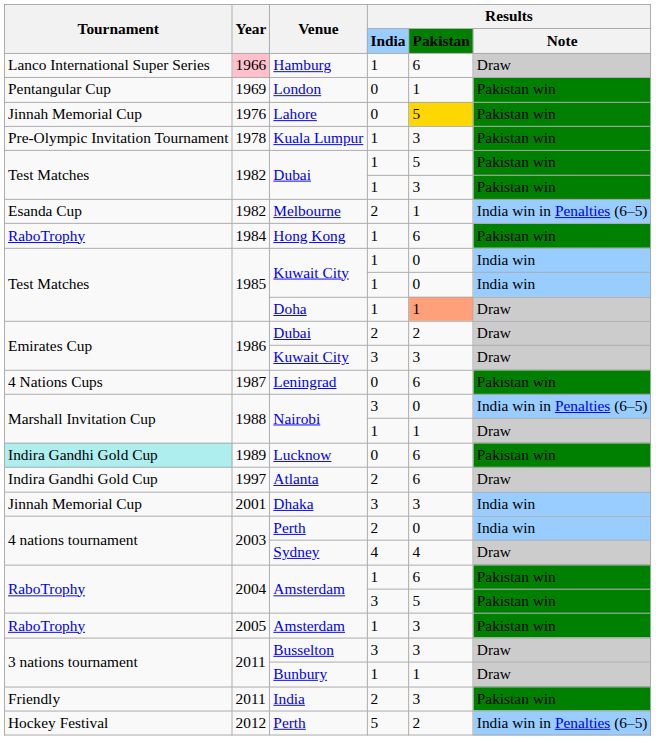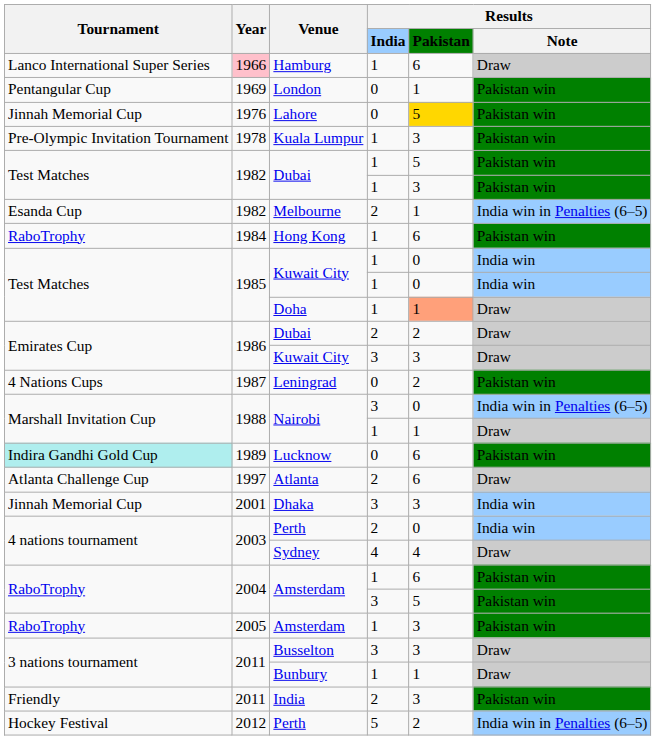Leningrad | Results / Pakistan: 6 -> 2
Atlanta | Tournament: Indira Gandhi Gold Cup -> Atlanta Challenge Cup
